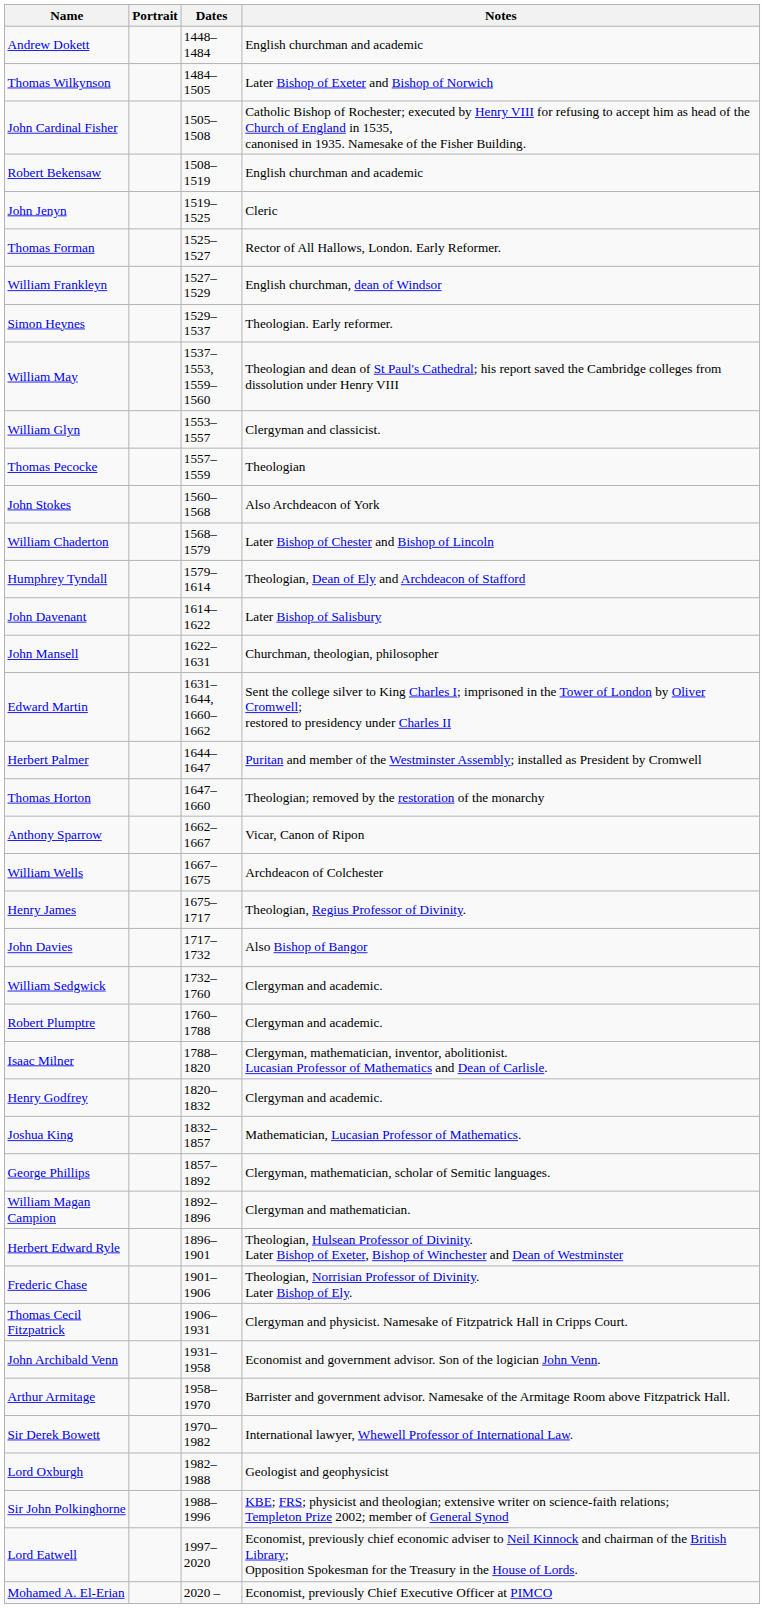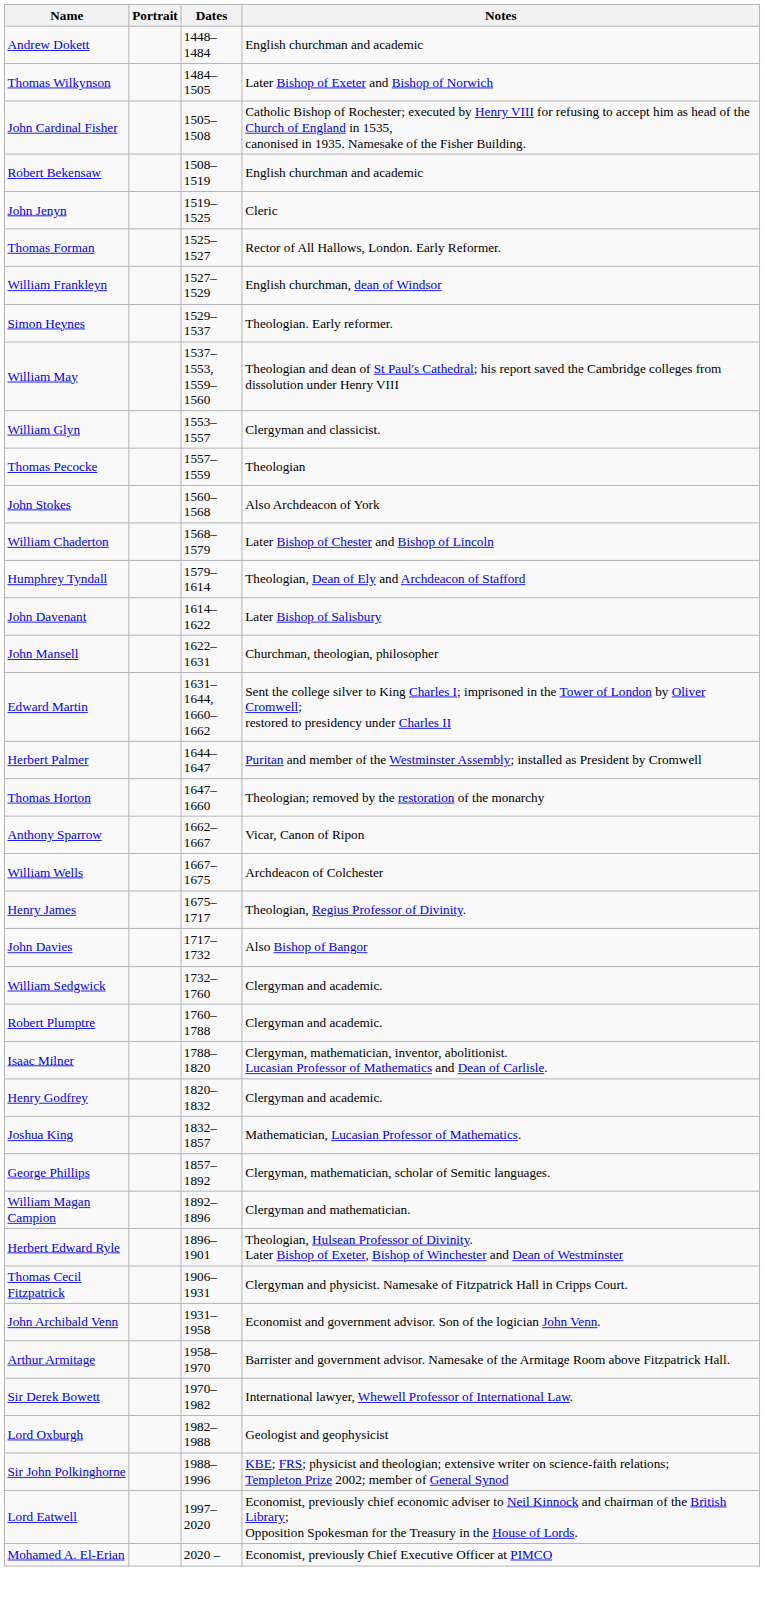- row: Frederic Chase | 1901–1906 | Theologian, Norrisian Professor of Divinity. Later Bishop of Ely.
